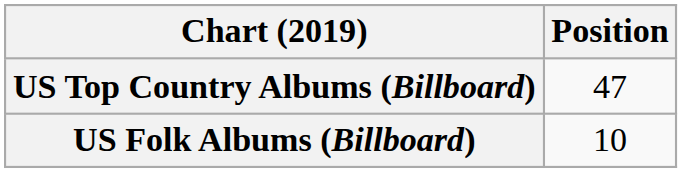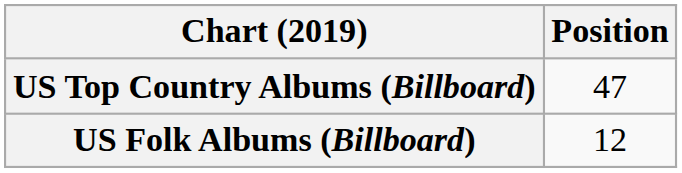US Folk Albums (Billboard) | Position: 10 -> 12
